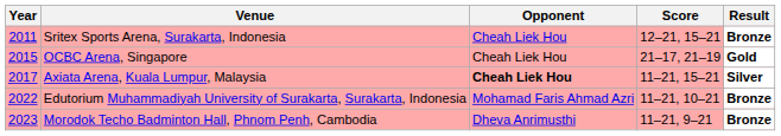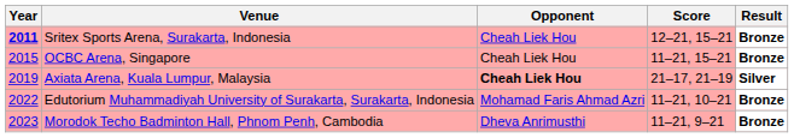Sritex Sports Arena, Surakarta, Indonesia | Year: normal -> bold
OCBC Arena, Singapore | Score: 21–17, 21–19 -> 11–21, 15–21
OCBC Arena, Singapore | Result: Gold -> Bronze
Axiata Arena, Kuala Lumpur, Malaysia | Year: 2017 -> 2019
Axiata Arena, Kuala Lumpur, Malaysia | Score: 11–21, 15–21 -> 21–17, 21–19
